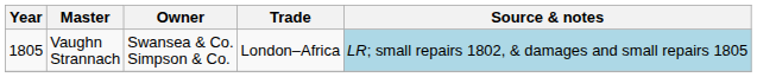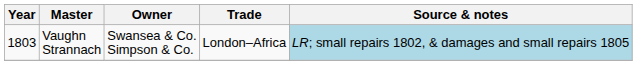Vaughn Strannach | Year: 1805 -> 1803
